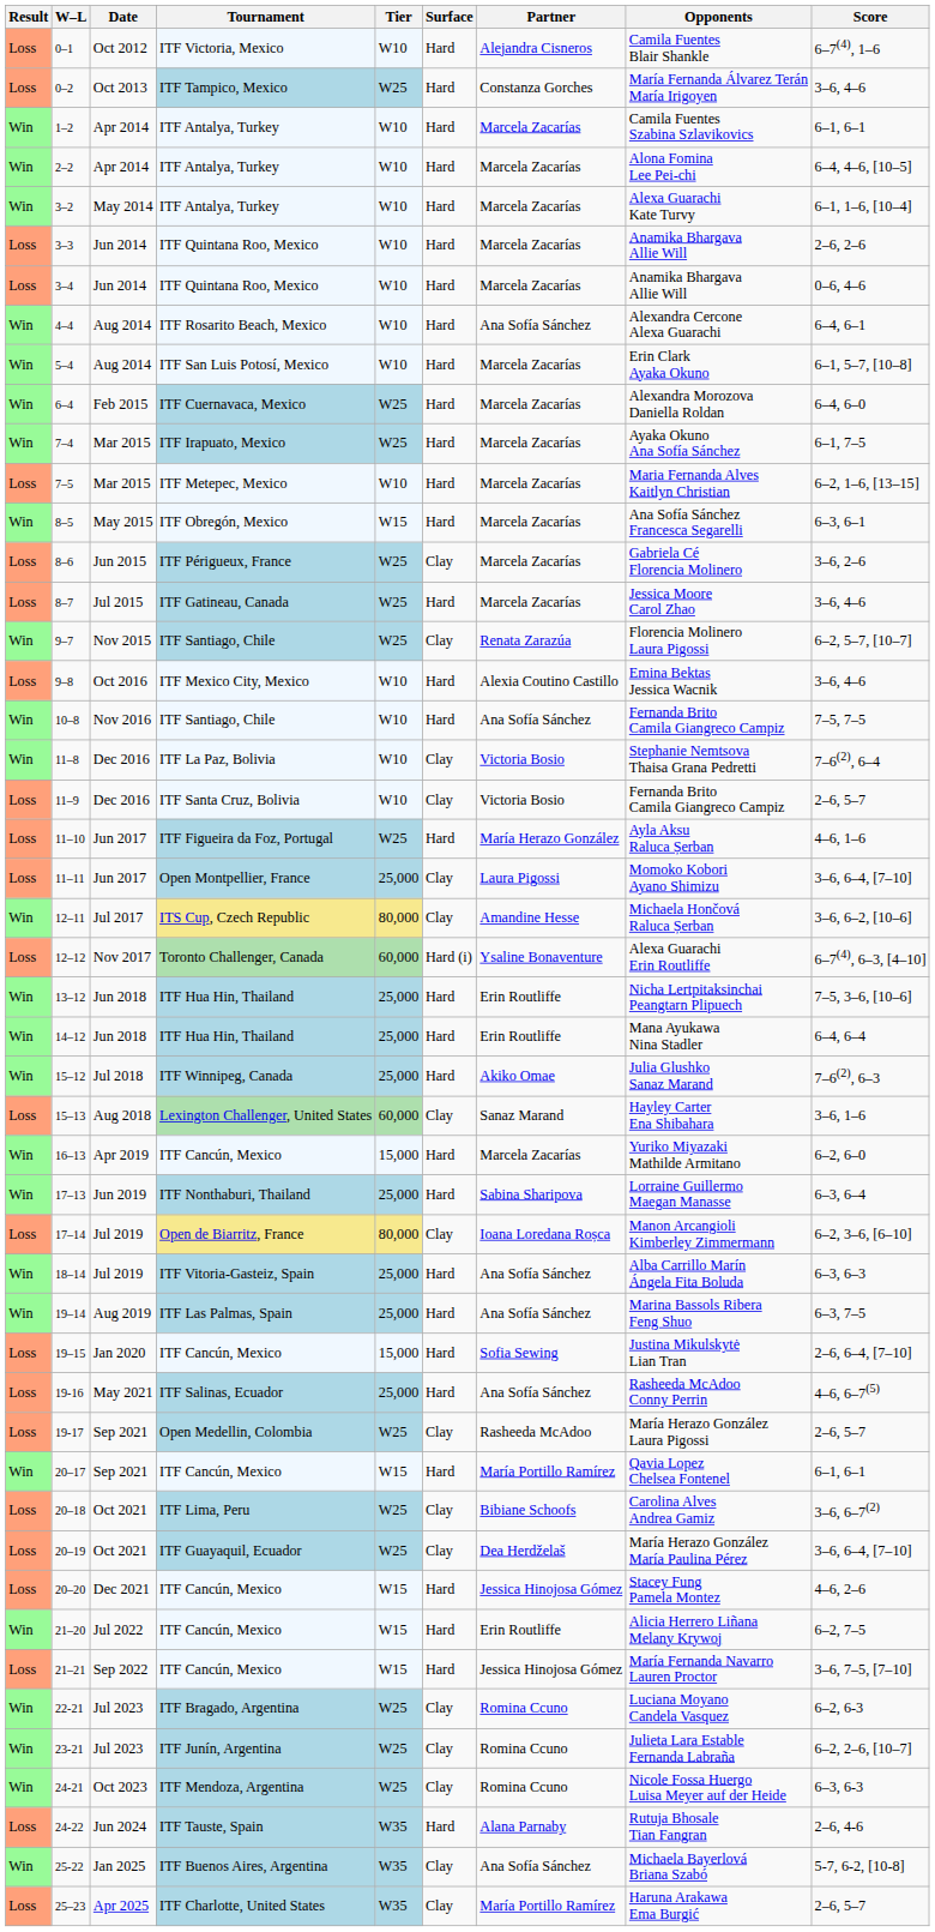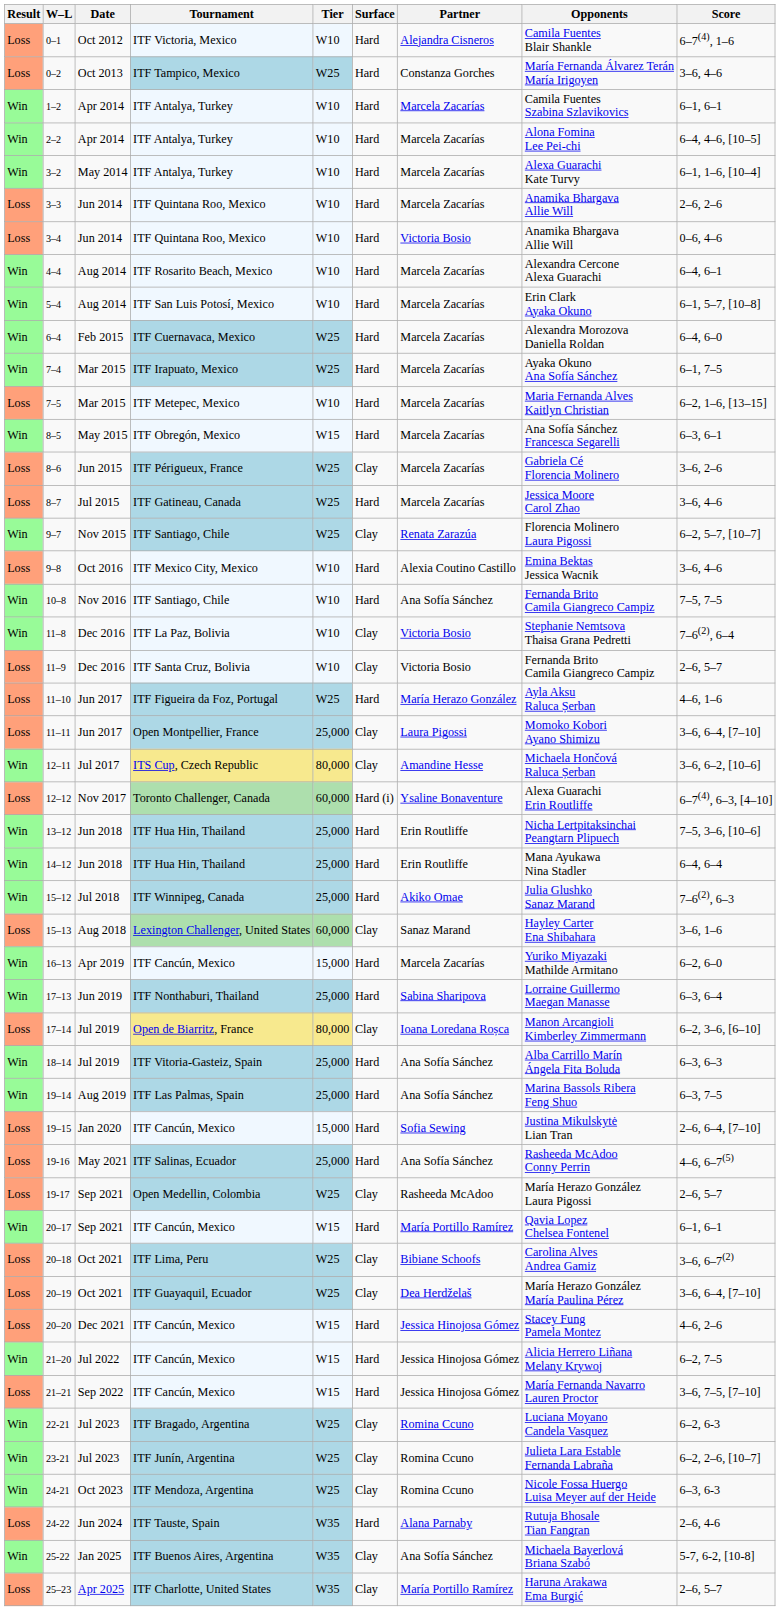3–4 | Partner: Marcela Zacarías -> Victoria Bosio
4–4 | Partner: Ana Sofía Sánchez -> Marcela Zacarías
21–20 | Partner: Erin Routliffe -> Jessica Hinojosa Gómez
